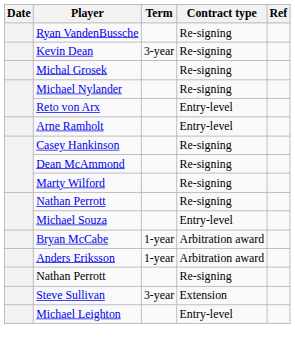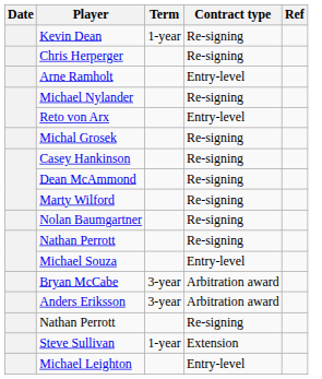- row: Ryan VandenBussche | Re-signing
Kevin Dean | Term: 3-year -> 1-year
+ row: Chris Herperger | Re-signing
rows swapped: Arne Ramholt <-> Michal Grosek
+ row: Nolan Baumgartner | Re-signing
Bryan McCabe | Term: 1-year -> 3-year
Anders Eriksson | Term: 1-year -> 3-year
Steve Sullivan | Term: 3-year -> 1-year
